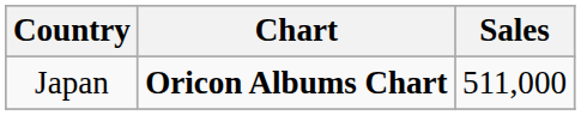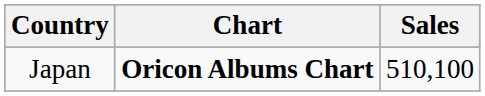Japan | Sales: 511,000 -> 510,100
